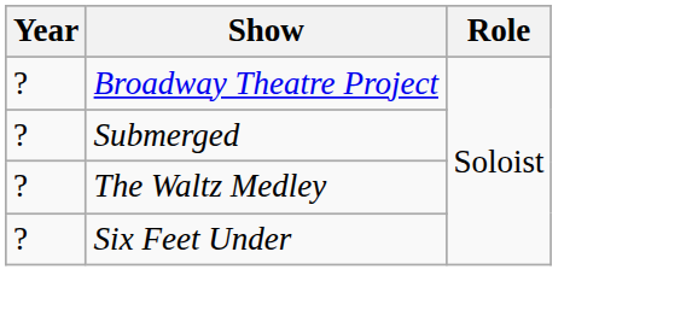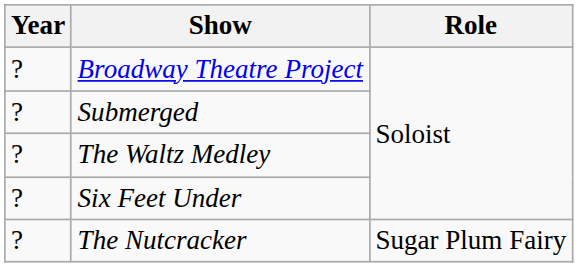+ row: ? | The Nutcracker | Sugar Plum Fairy
